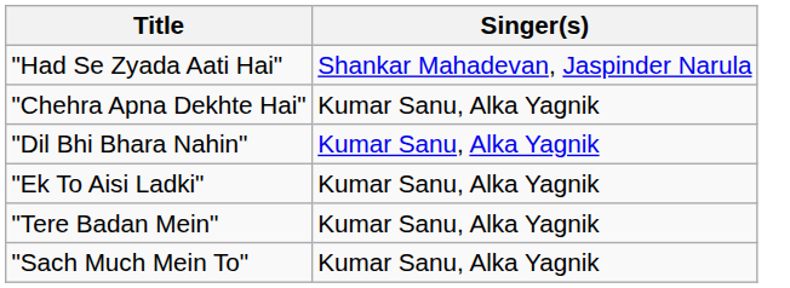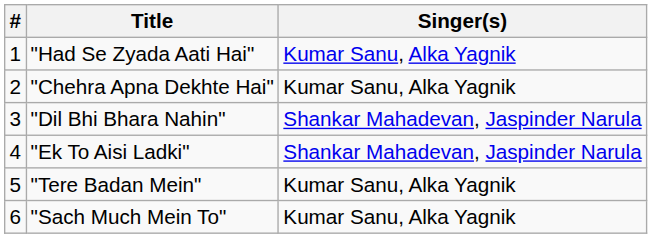+ column: # | 1 | 2 | 3 | 4 | 5 | 6
"Had Se Zyada Aati Hai" | Singer(s): Shankar Mahadevan, Jaspinder Narula -> Kumar Sanu, Alka Yagnik
"Dil Bhi Bhara Nahin" | Singer(s): Kumar Sanu, Alka Yagnik -> Shankar Mahadevan, Jaspinder Narula
"Ek To Aisi Ladki" | Singer(s): Kumar Sanu, Alka Yagnik -> Shankar Mahadevan, Jaspinder Narula
